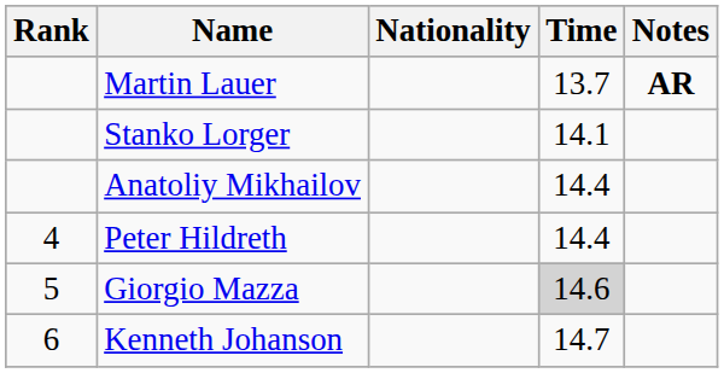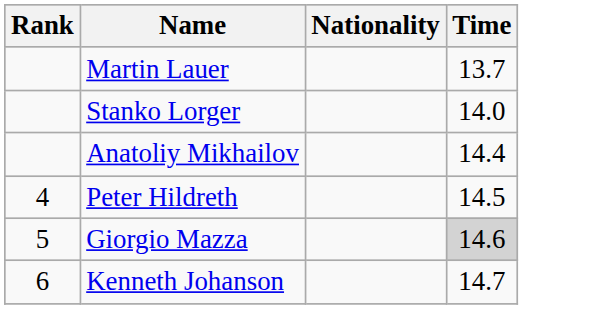- column: Notes | AR
Stanko Lorger | Time: 14.1 -> 14.0
Peter Hildreth | Time: 14.4 -> 14.5
